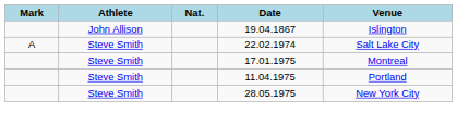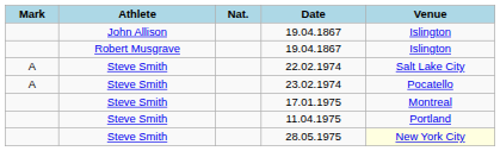+ row: Robert Musgrave | 19.04.1867 | Islington
+ row: A | Steve Smith | 23.02.1974 | Pocatello
28.05.1975 | Venue: no background -> lightyellow background
